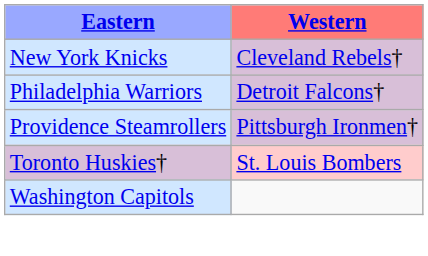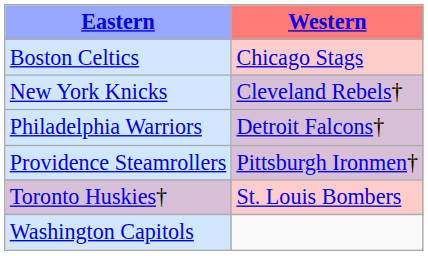+ row: Boston Celtics | Chicago Stags
